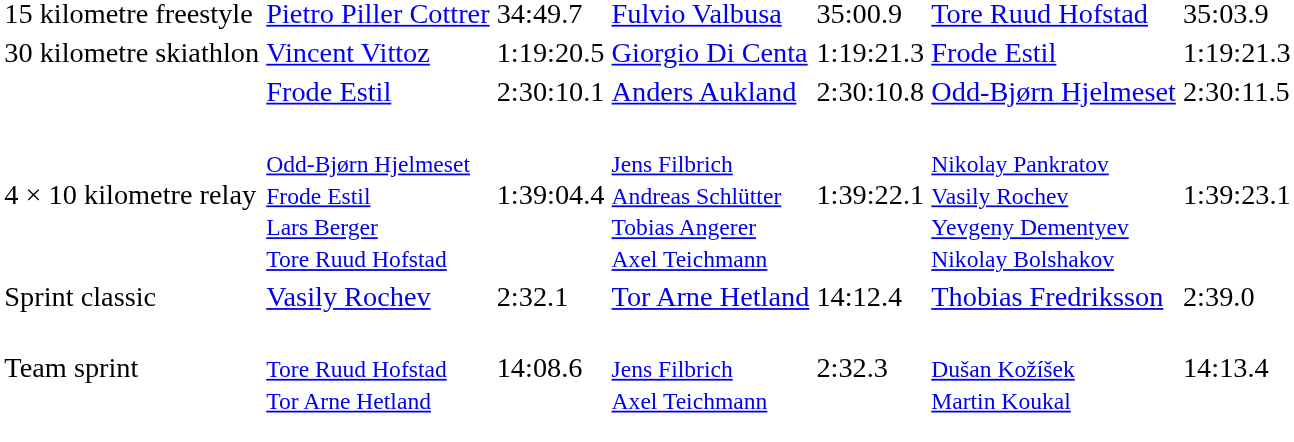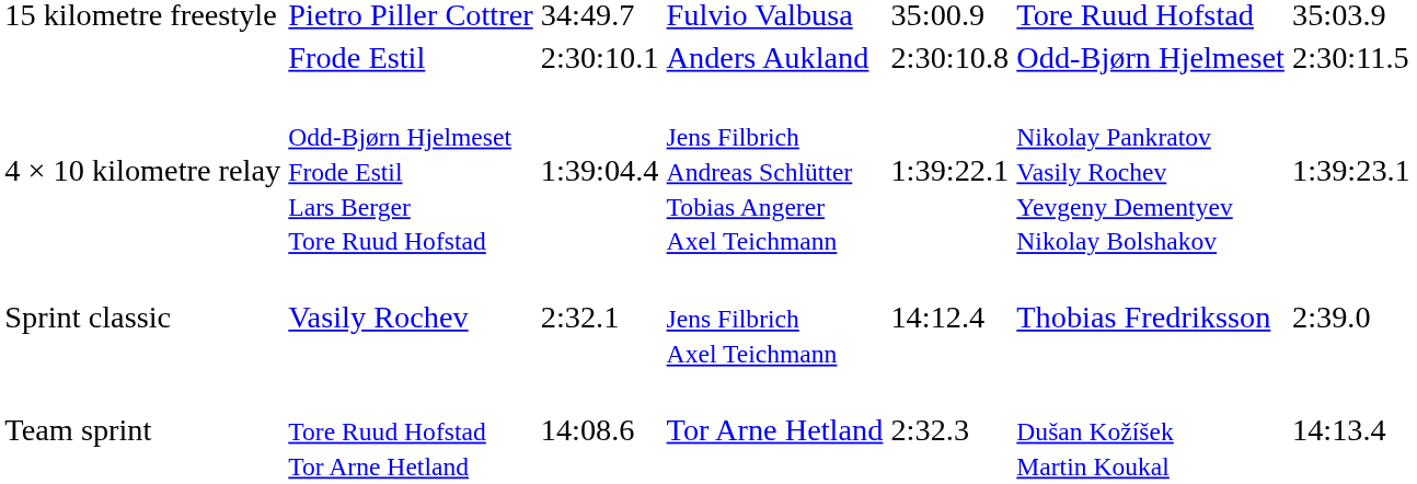- row: 30 kilometre skiathlon | Vincent Vittoz | 1:19:20.5 | Giorgio Di Centa | 1:19:21.3 | Frode Estil | 1:19:21.3
Sprint classic | column 4: Tor Arne Hetland -> Jens Filbrich Axel Teichmann
Team sprint | column 4: Jens Filbrich Axel Teichmann -> Tor Arne Hetland
